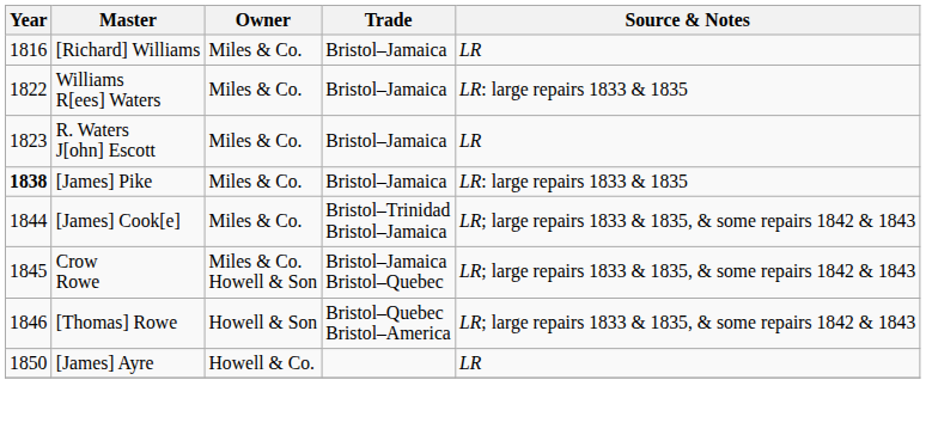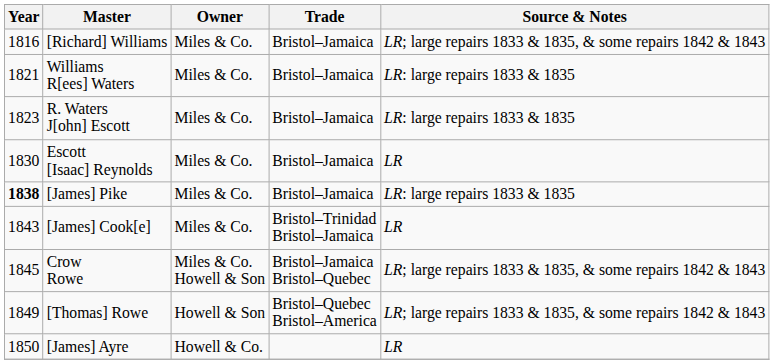[Richard] Williams | Source & Notes: LR -> LR; large repairs 1833 & 1835, & some repairs 1842 & 1843
Williams R[ees] Waters | Year: 1822 -> 1821
R. Waters J[ohn] Escott | Source & Notes: LR -> LR: large repairs 1833 & 1835
+ row: 1830 | Escott [Isaac] Reynolds | Miles & Co. | Bristol–Jamaica | LR
[James] Cook[e] | Year: 1844 -> 1843
[James] Cook[e] | Source & Notes: LR; large repairs 1833 & 1835, & some repairs 1842 & 1843 -> LR
[Thomas] Rowe | Year: 1846 -> 1849
